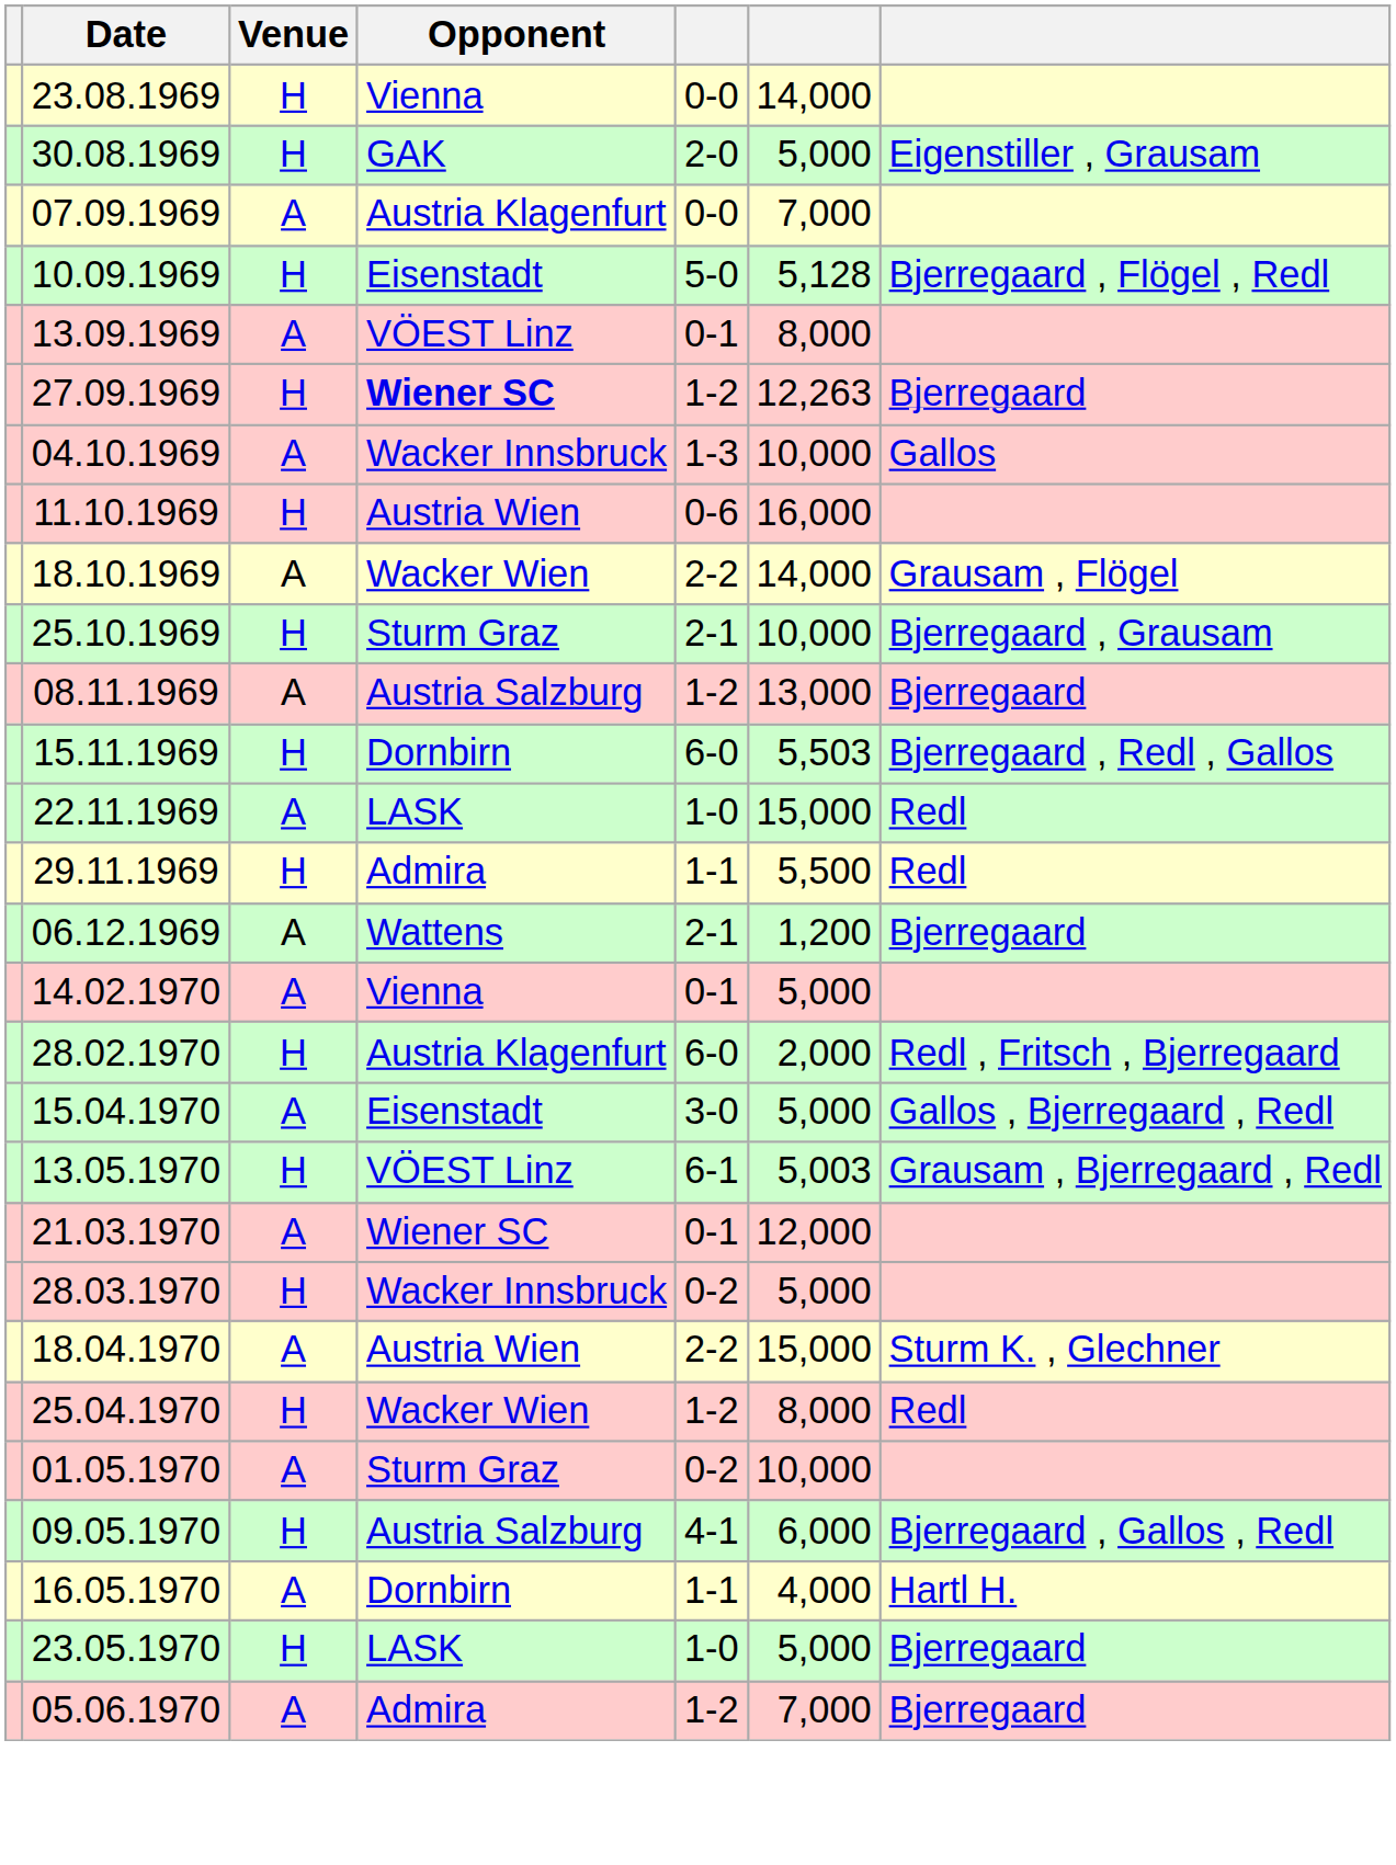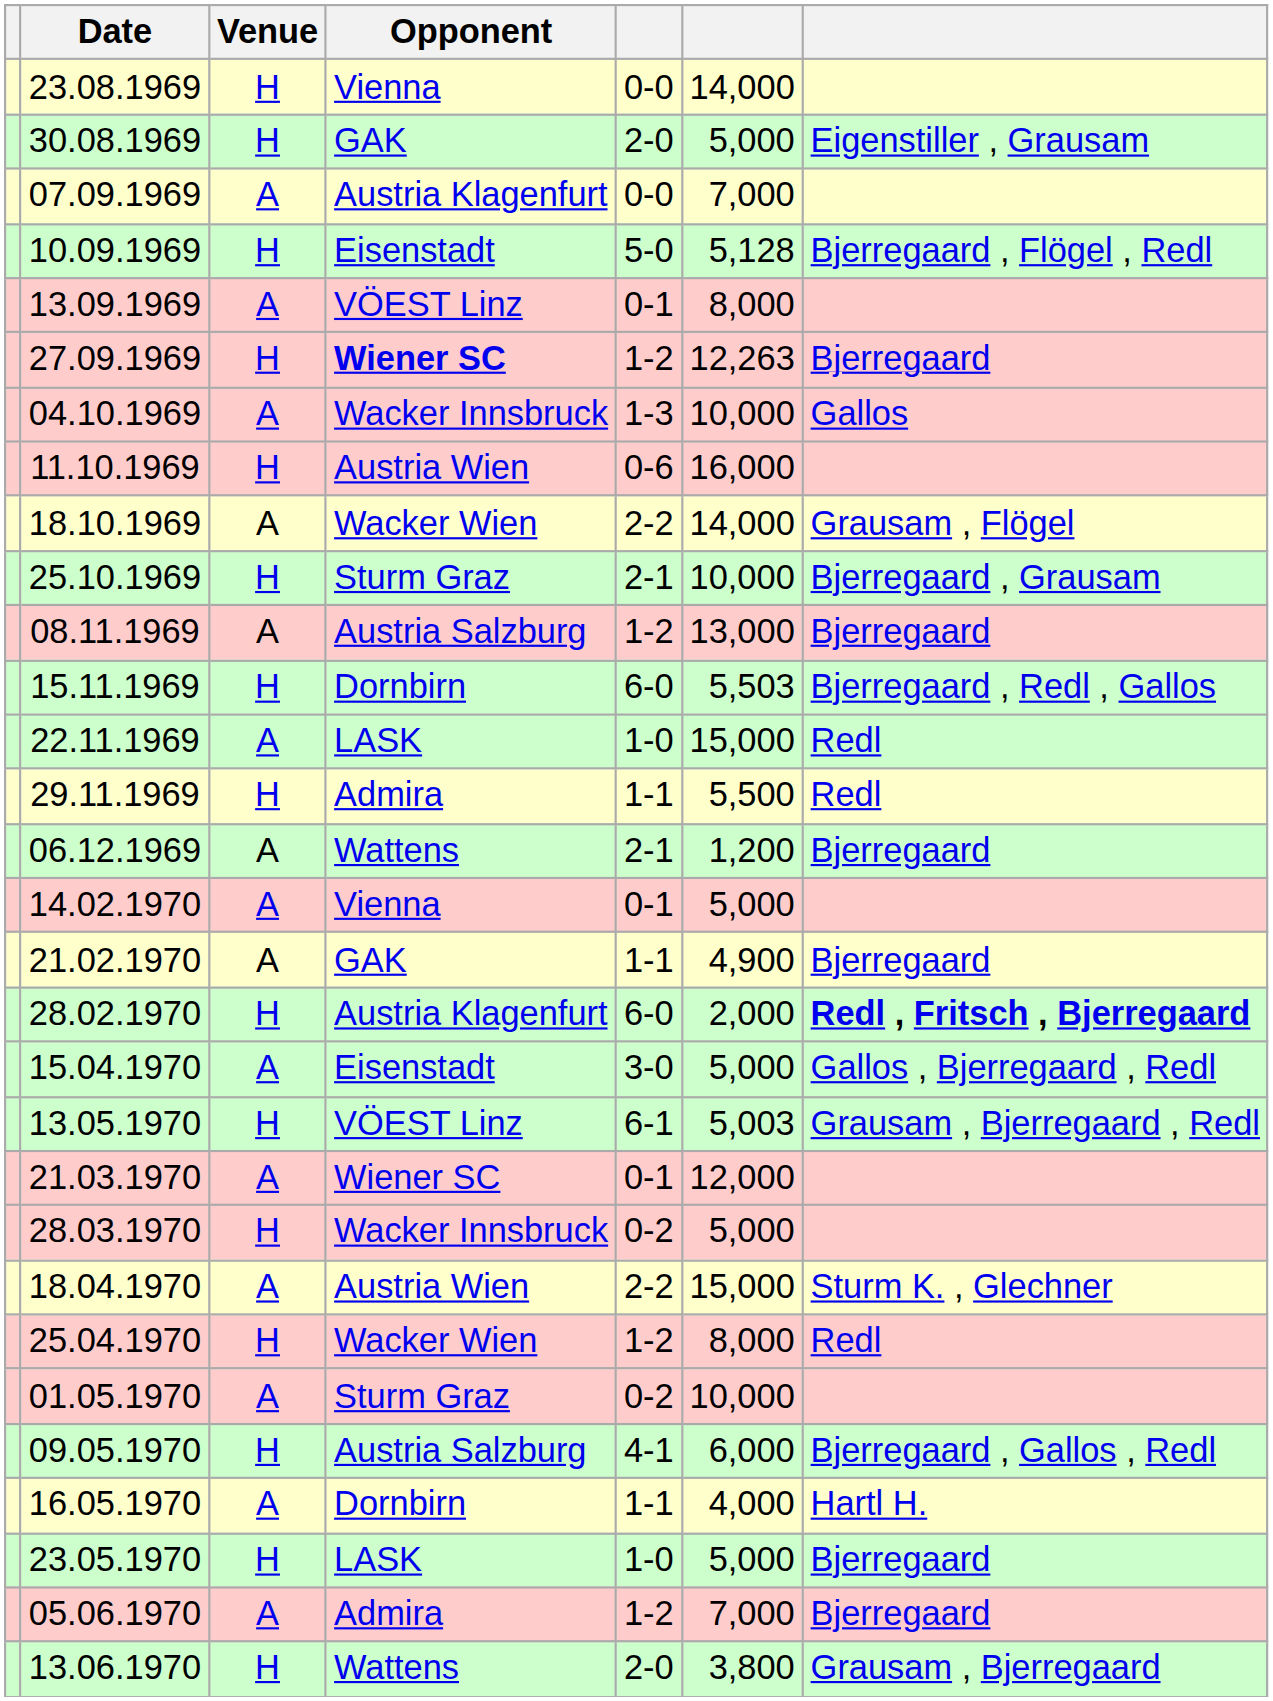+ row: 21.02.1970 | A | GAK | 1-1 | 4,900 | Bjerregaard
28.02.1970 | column 7: normal -> bold
+ row: 13.06.1970 | H | Wattens | 2-0 | 3,800 | Grausam , Bjerregaard
